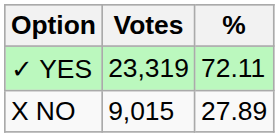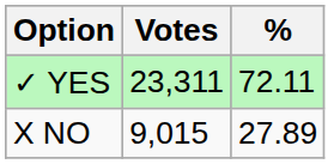✓ YES | Votes: 23,319 -> 23,311
